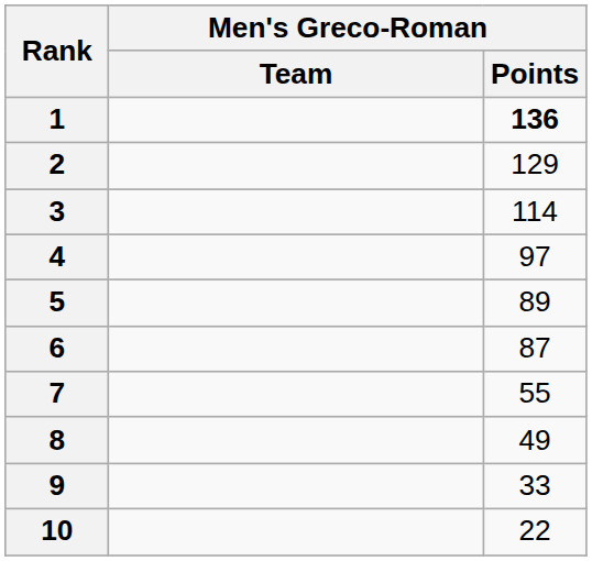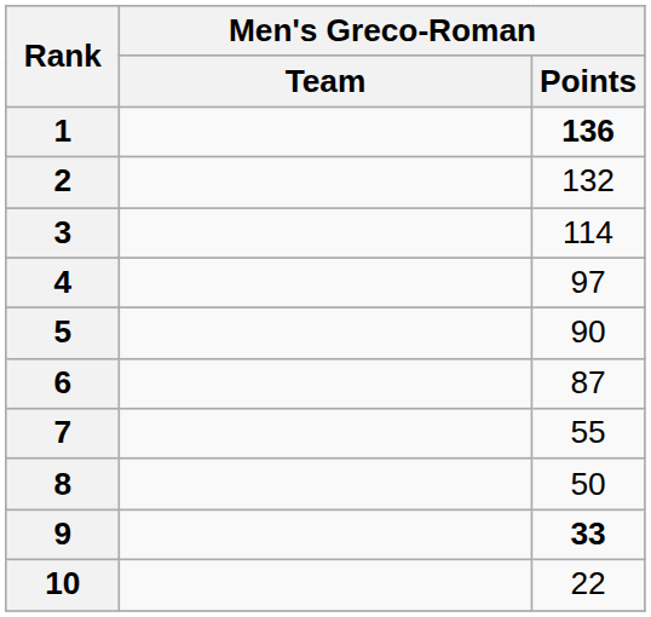2 | Men's Greco-Roman / Points: 129 -> 132
5 | Men's Greco-Roman / Points: 89 -> 90
8 | Men's Greco-Roman / Points: 49 -> 50
9 | Men's Greco-Roman / Points: normal -> bold
